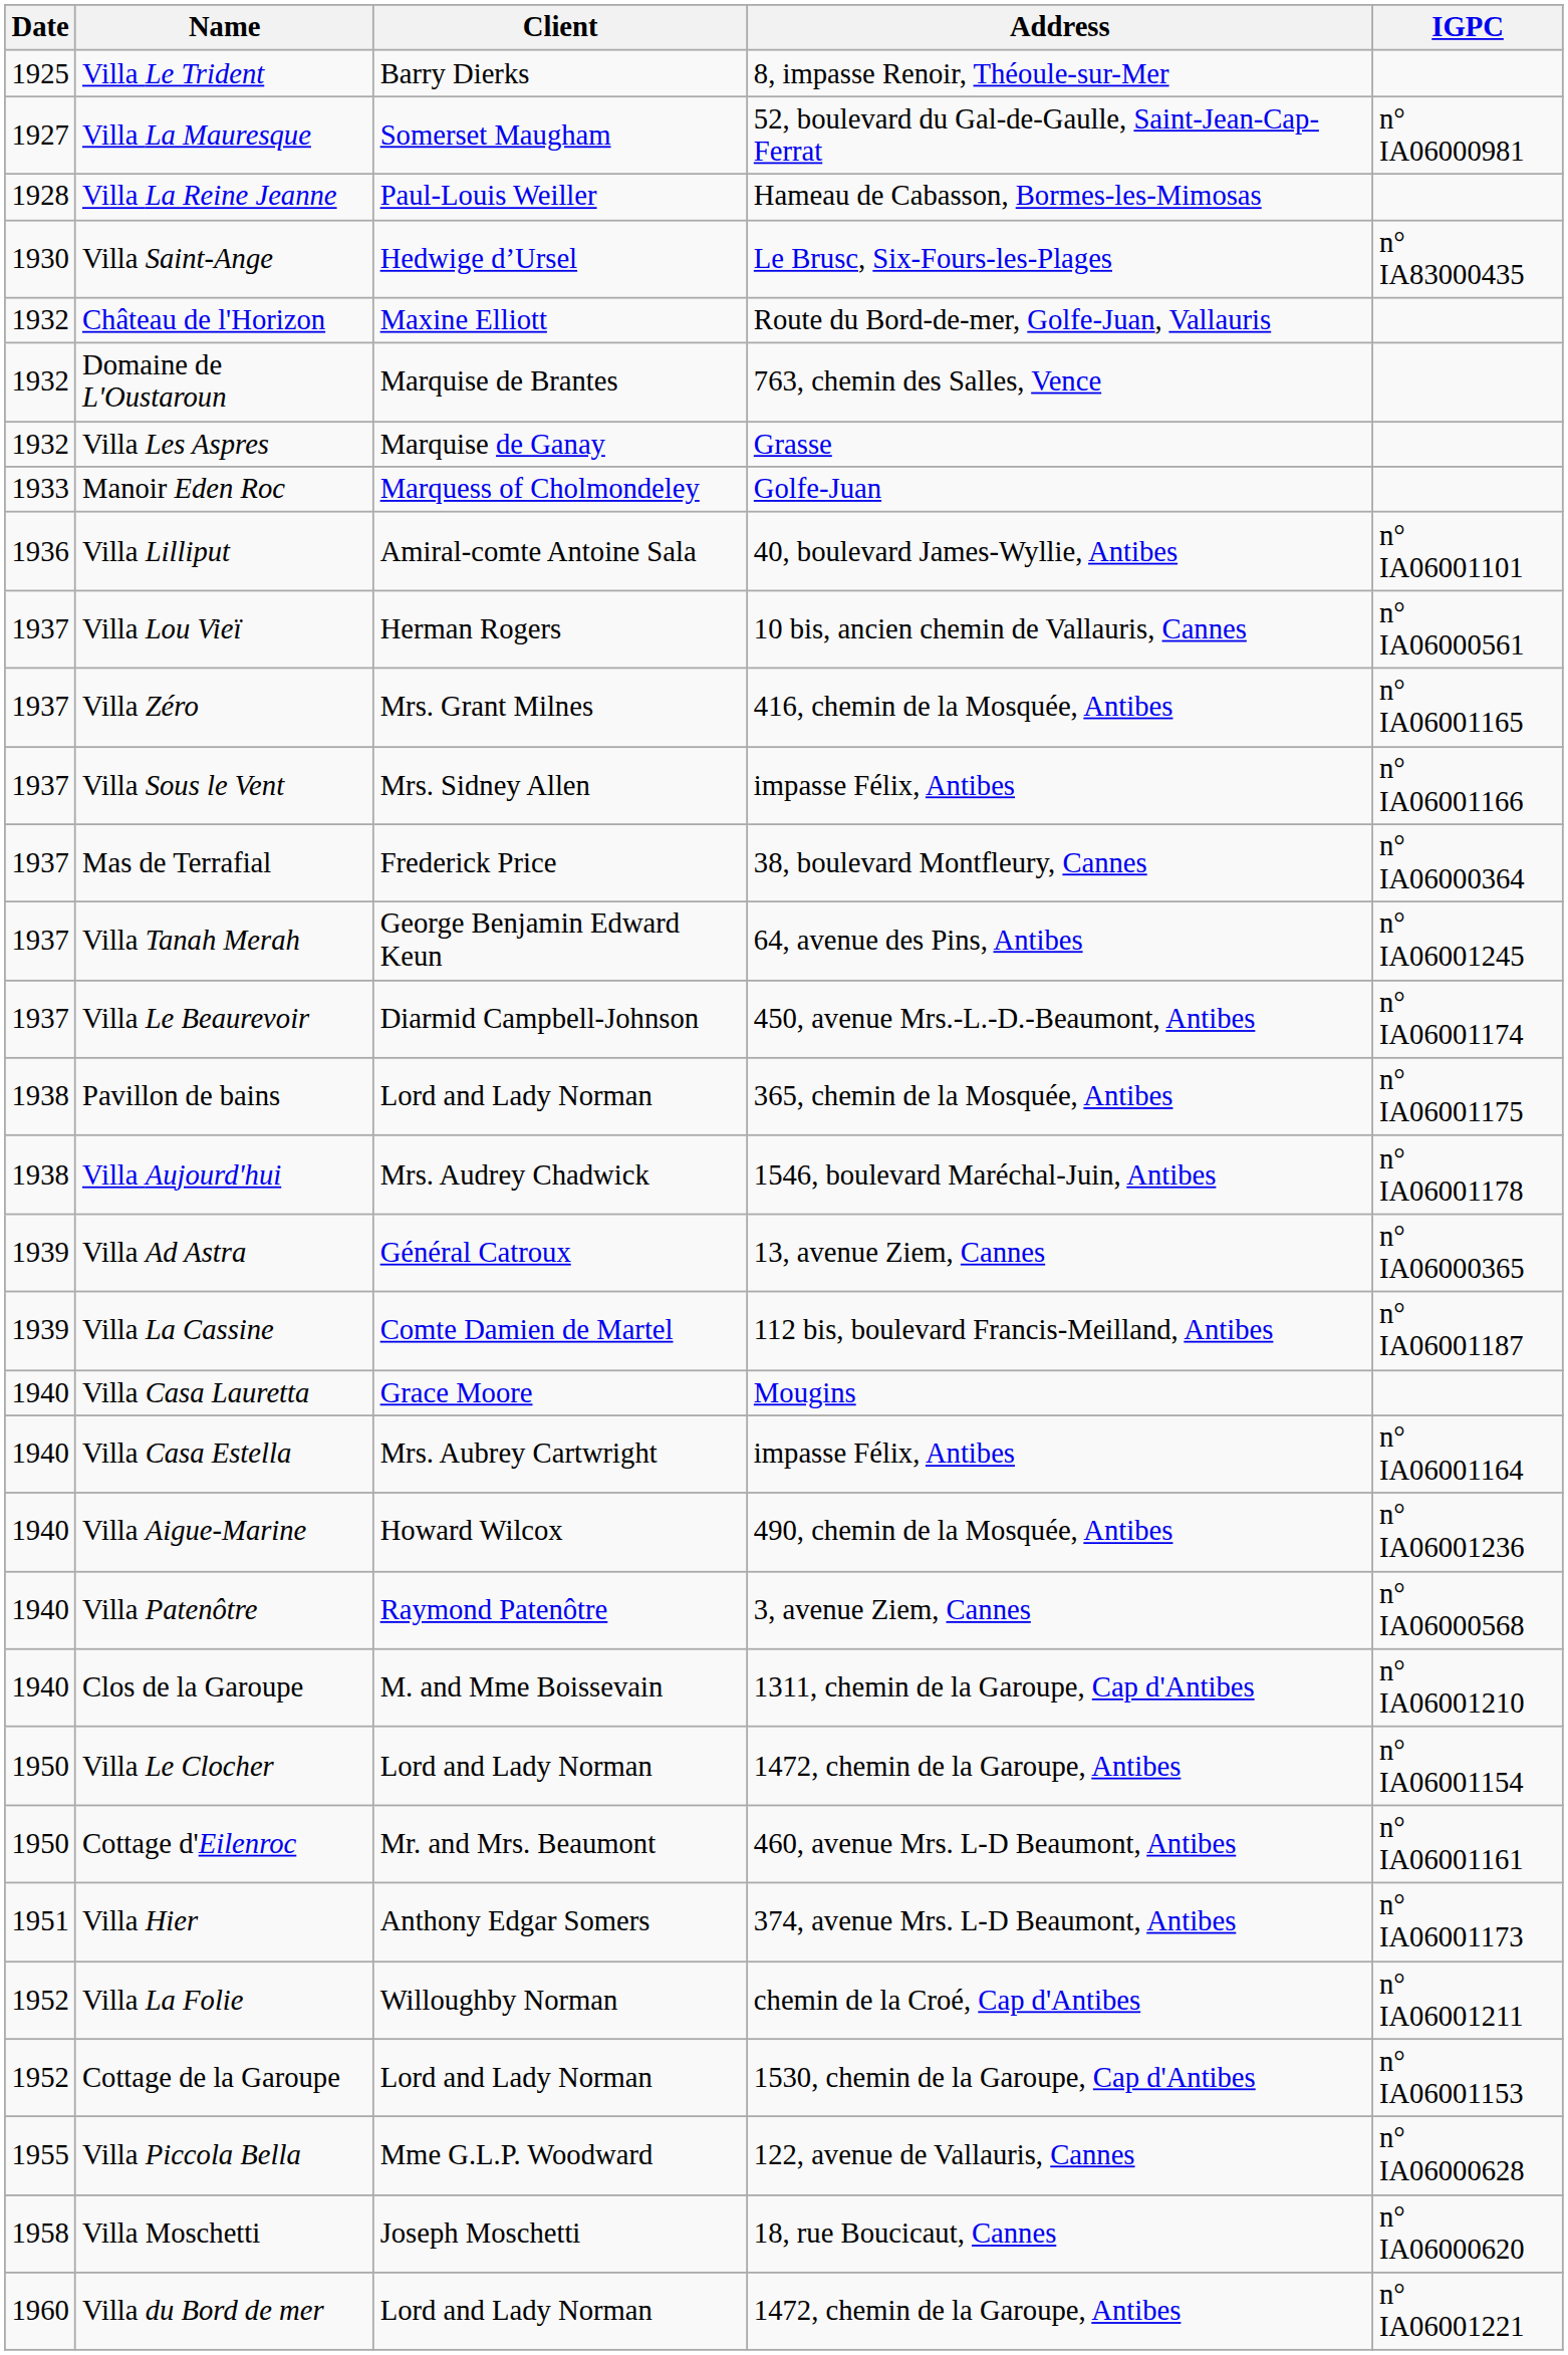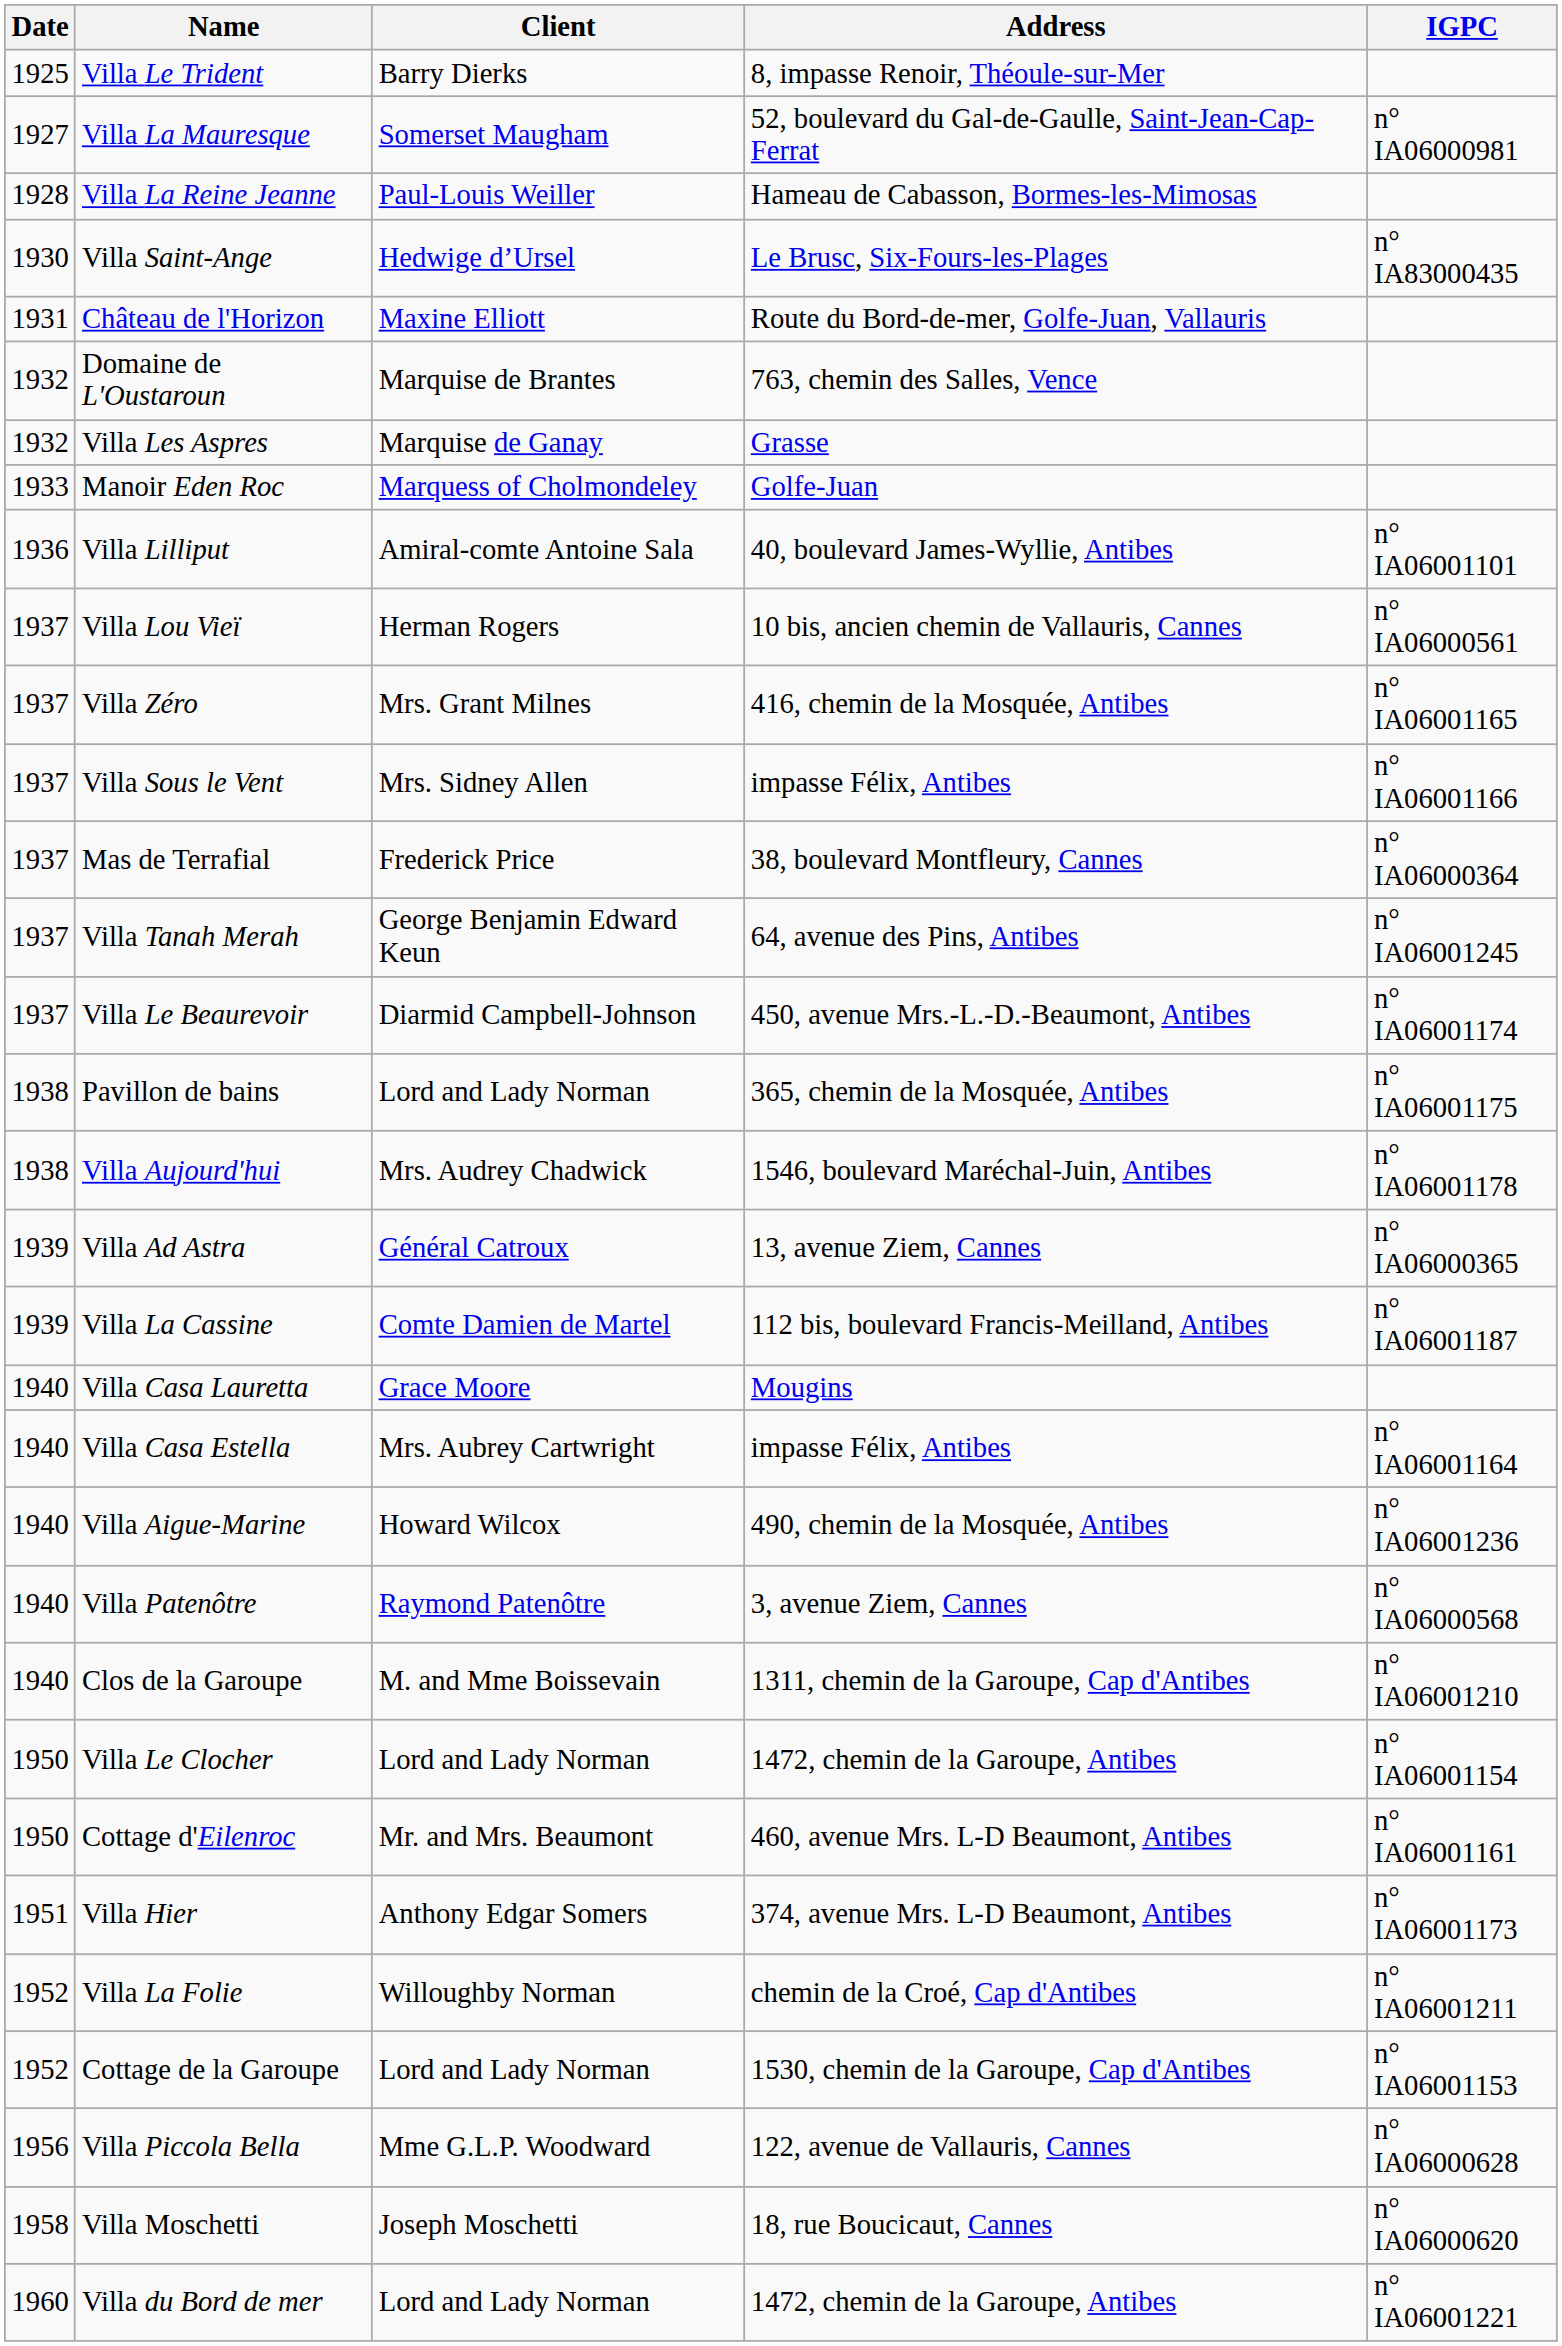Château de l'Horizon | Date: 1932 -> 1931
Villa Piccola Bella | Date: 1955 -> 1956
